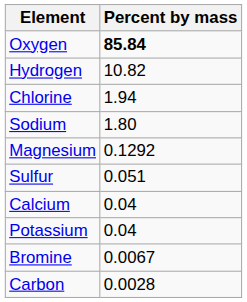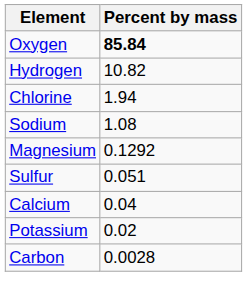Sodium | Percent by mass: 1.80 -> 1.08
Potassium | Percent by mass: 0.04 -> 0.02
- row: Bromine | 0.0067
